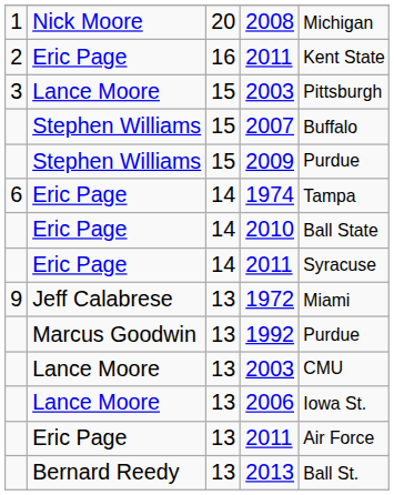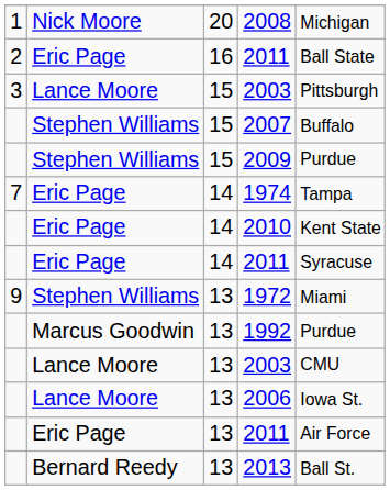16 / 2011 | column 5: Kent State -> Ball State
1974 | column 1: 6 -> 7
2010 | column 5: Ball State -> Kent State
1972 | column 2: Jeff Calabrese -> Stephen Williams
